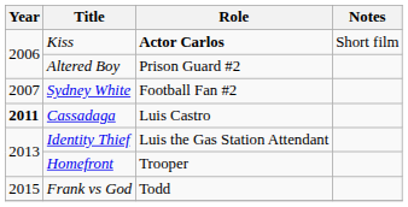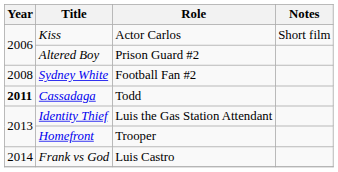Kiss | Role: bold -> normal
Sydney White | Year: 2007 -> 2008
Cassadaga | Role: Luis Castro -> Todd
Frank vs God | Year: 2015 -> 2014
Frank vs God | Role: Todd -> Luis Castro
